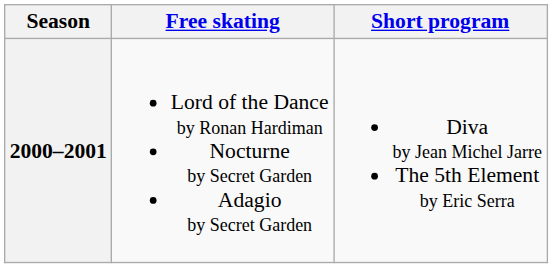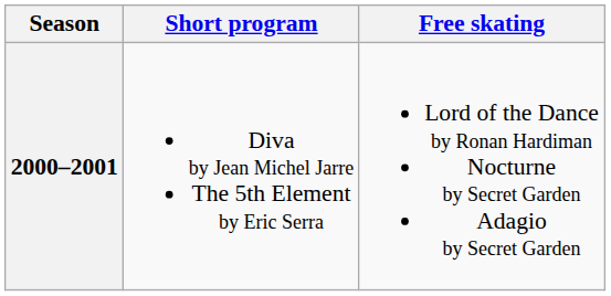columns swapped: Short program <-> Free skating
